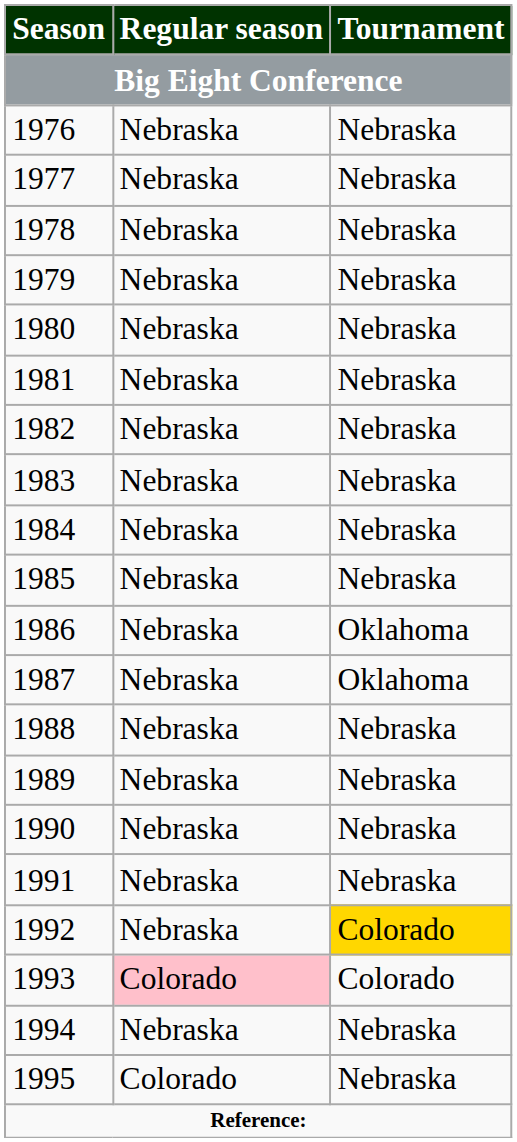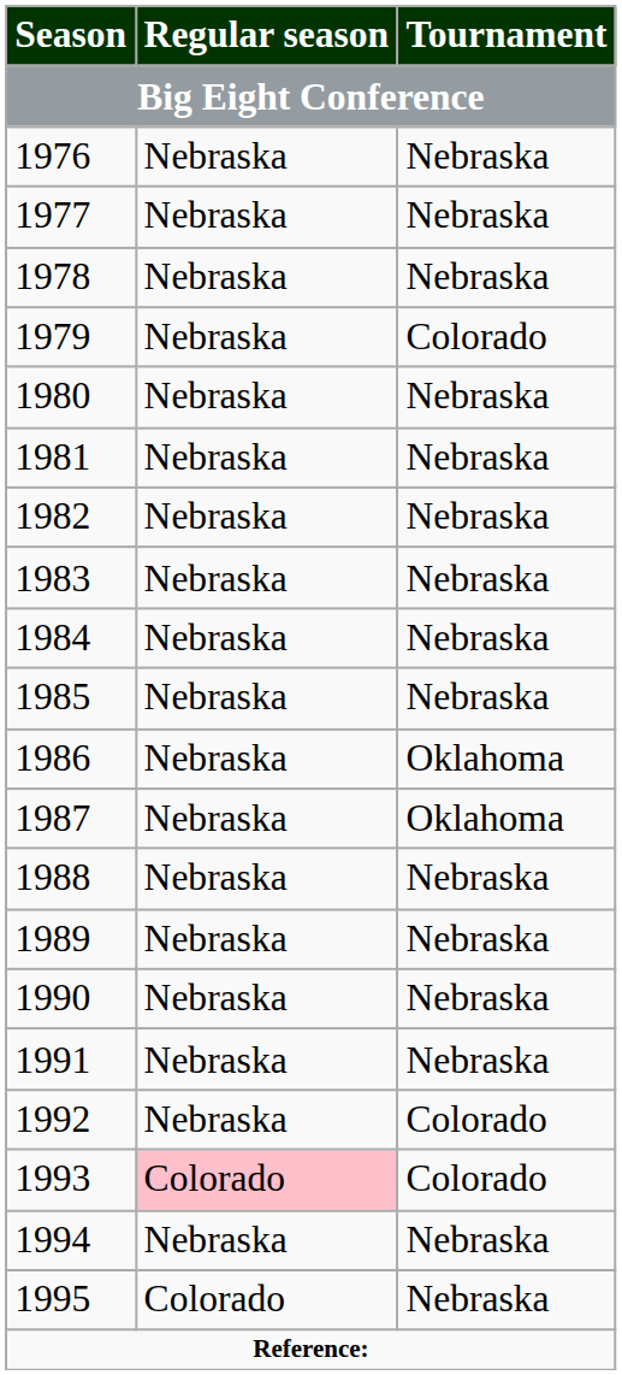1979 | Tournament: Nebraska -> Colorado
1992 | Tournament: gold background -> no background
